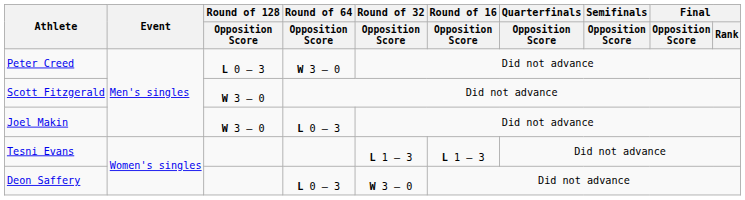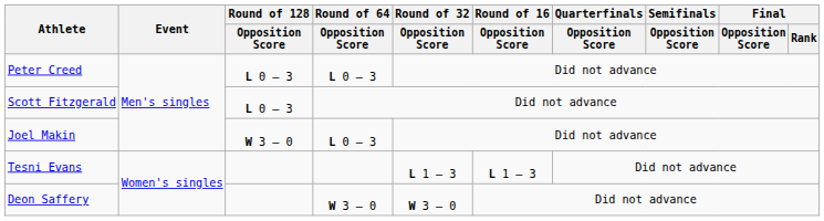Peter Creed | Round of 64 / Opposition Score: W 3 – 0 -> L 0 – 3
Scott Fitzgerald | Round of 128 / Opposition Score: W 3 – 0 -> L 0 – 3
Deon Saffery | Round of 64 / Opposition Score: L 0 – 3 -> W 3 – 0
